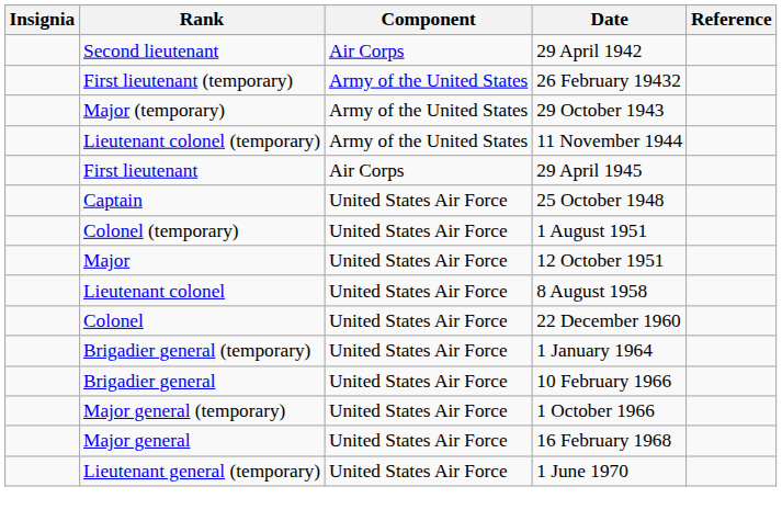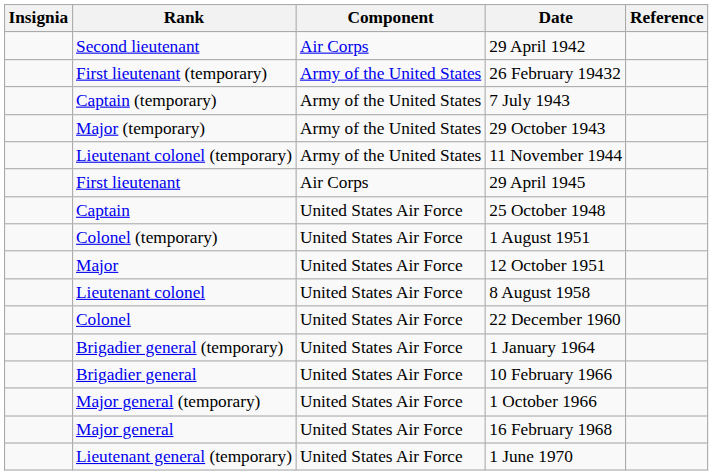+ row: Captain (temporary) | Army of the United States | 7 July 1943
